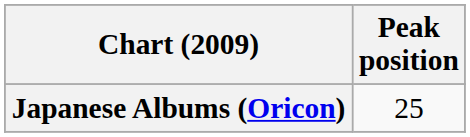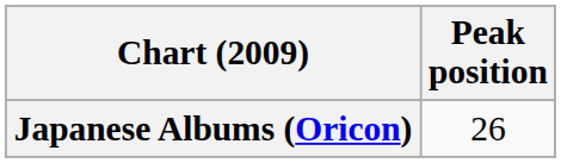Japanese Albums (Oricon) | Peak position: 25 -> 26
